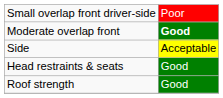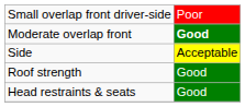rows swapped: Roof strength <-> Head restraints & seats
